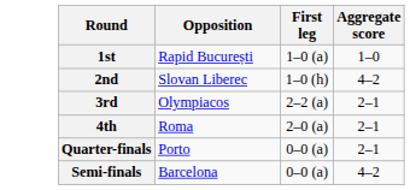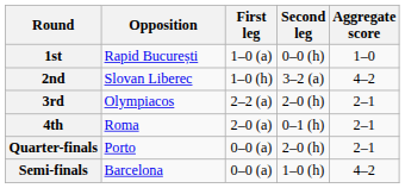+ column: Second leg | 0–0 (h) | 3–2 (a) | 2–0 (h) | 0–1 (h) | 2–0 (h) | 1–0 (h)
